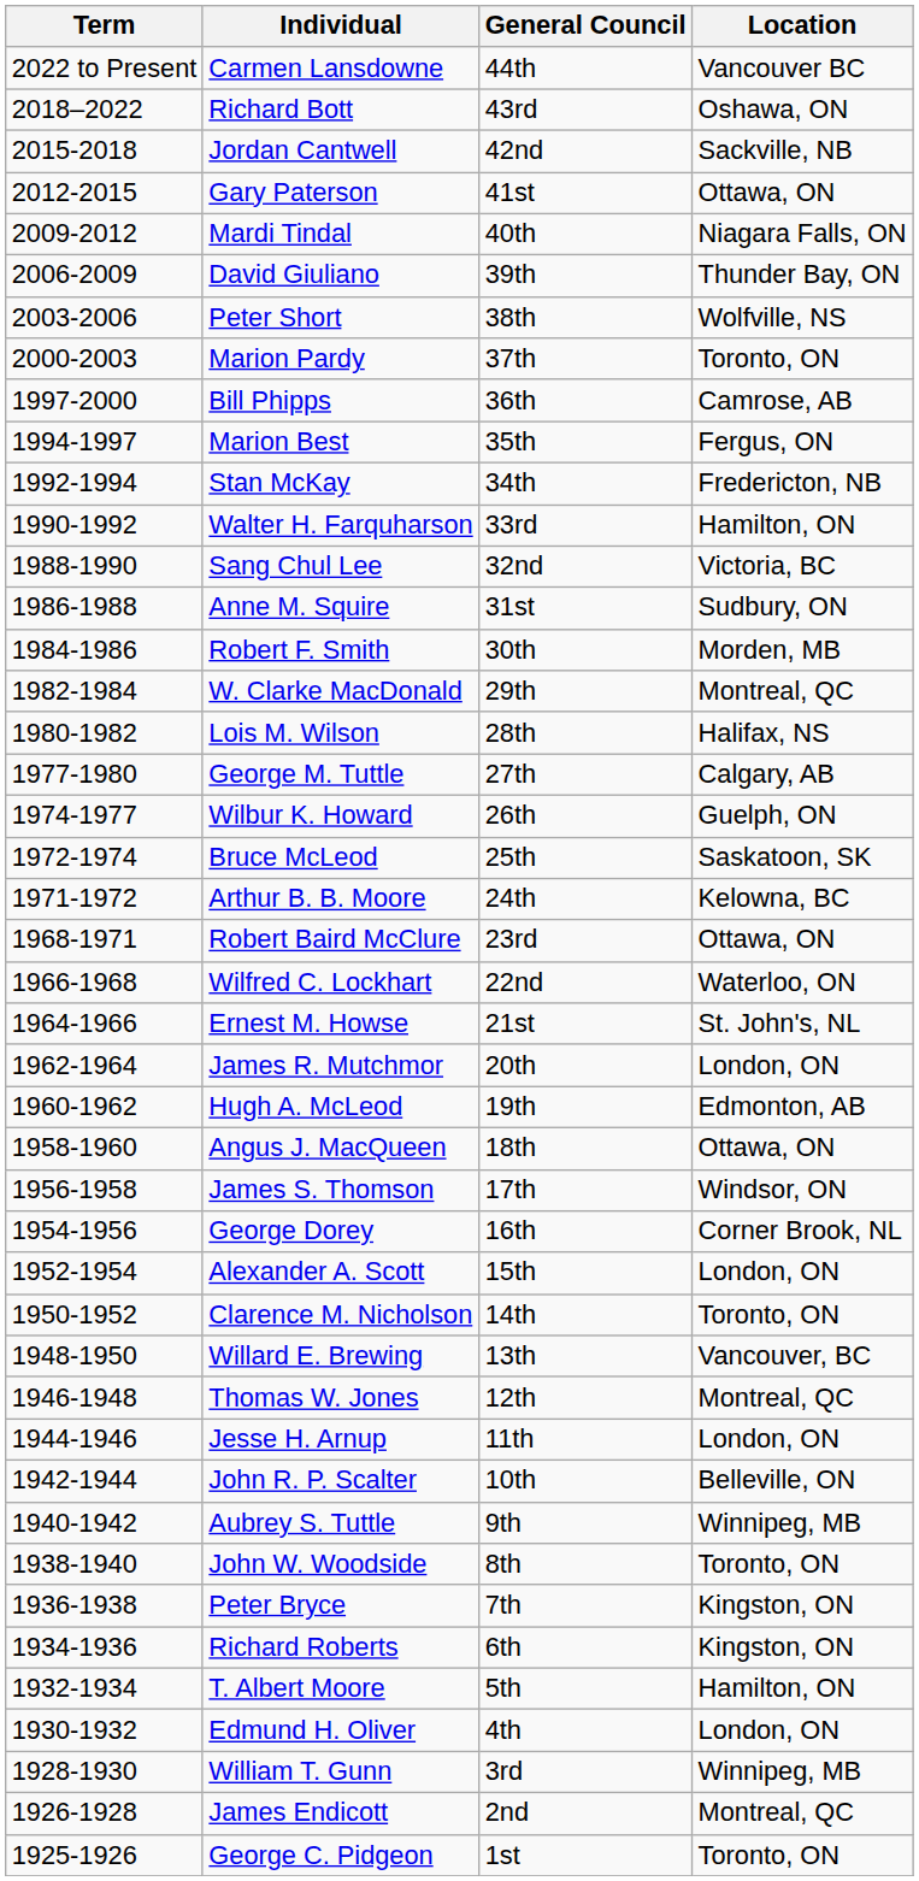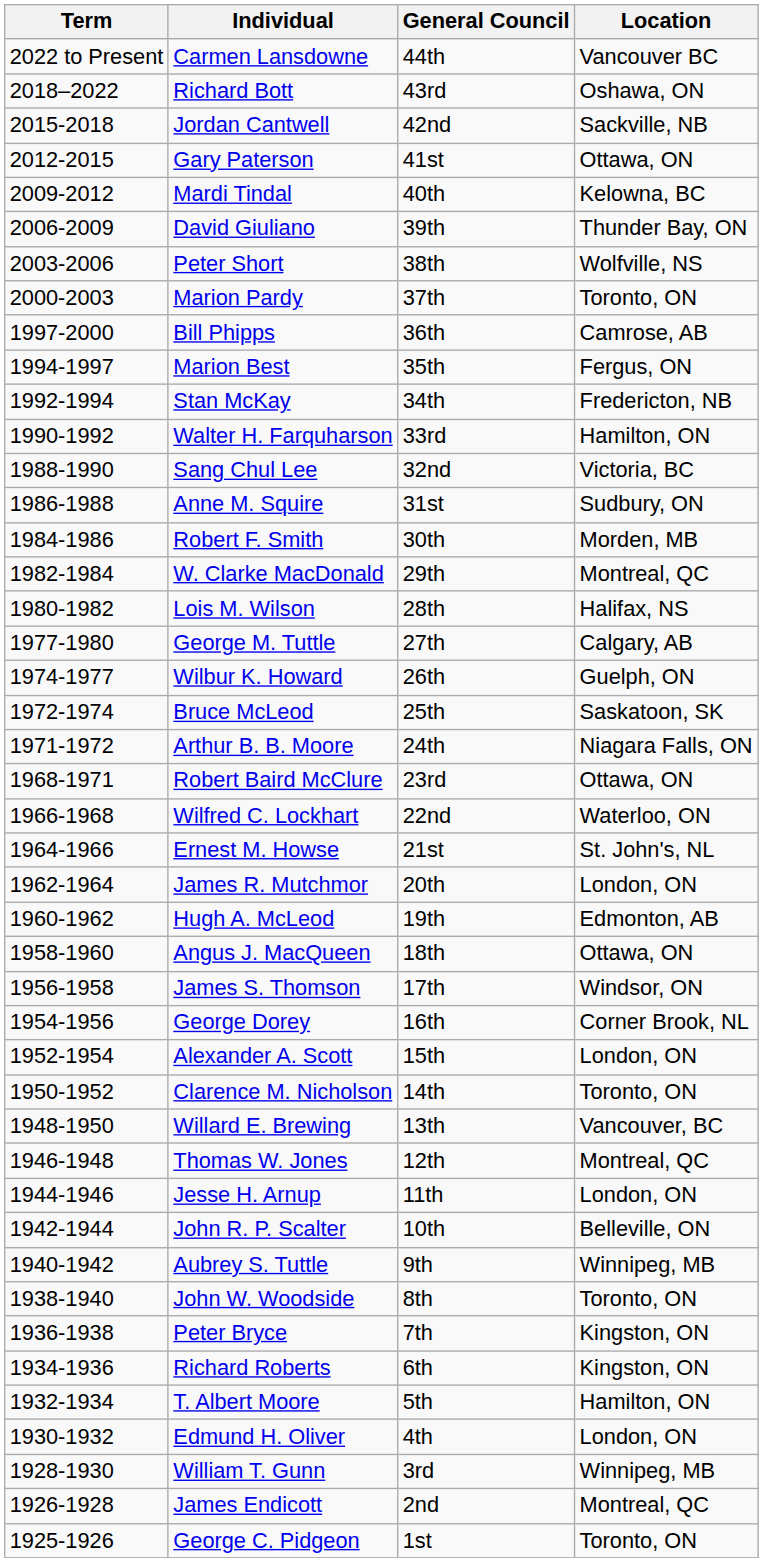Mardi Tindal | Location: Niagara Falls, ON -> Kelowna, BC
Arthur B. B. Moore | Location: Kelowna, BC -> Niagara Falls, ON
